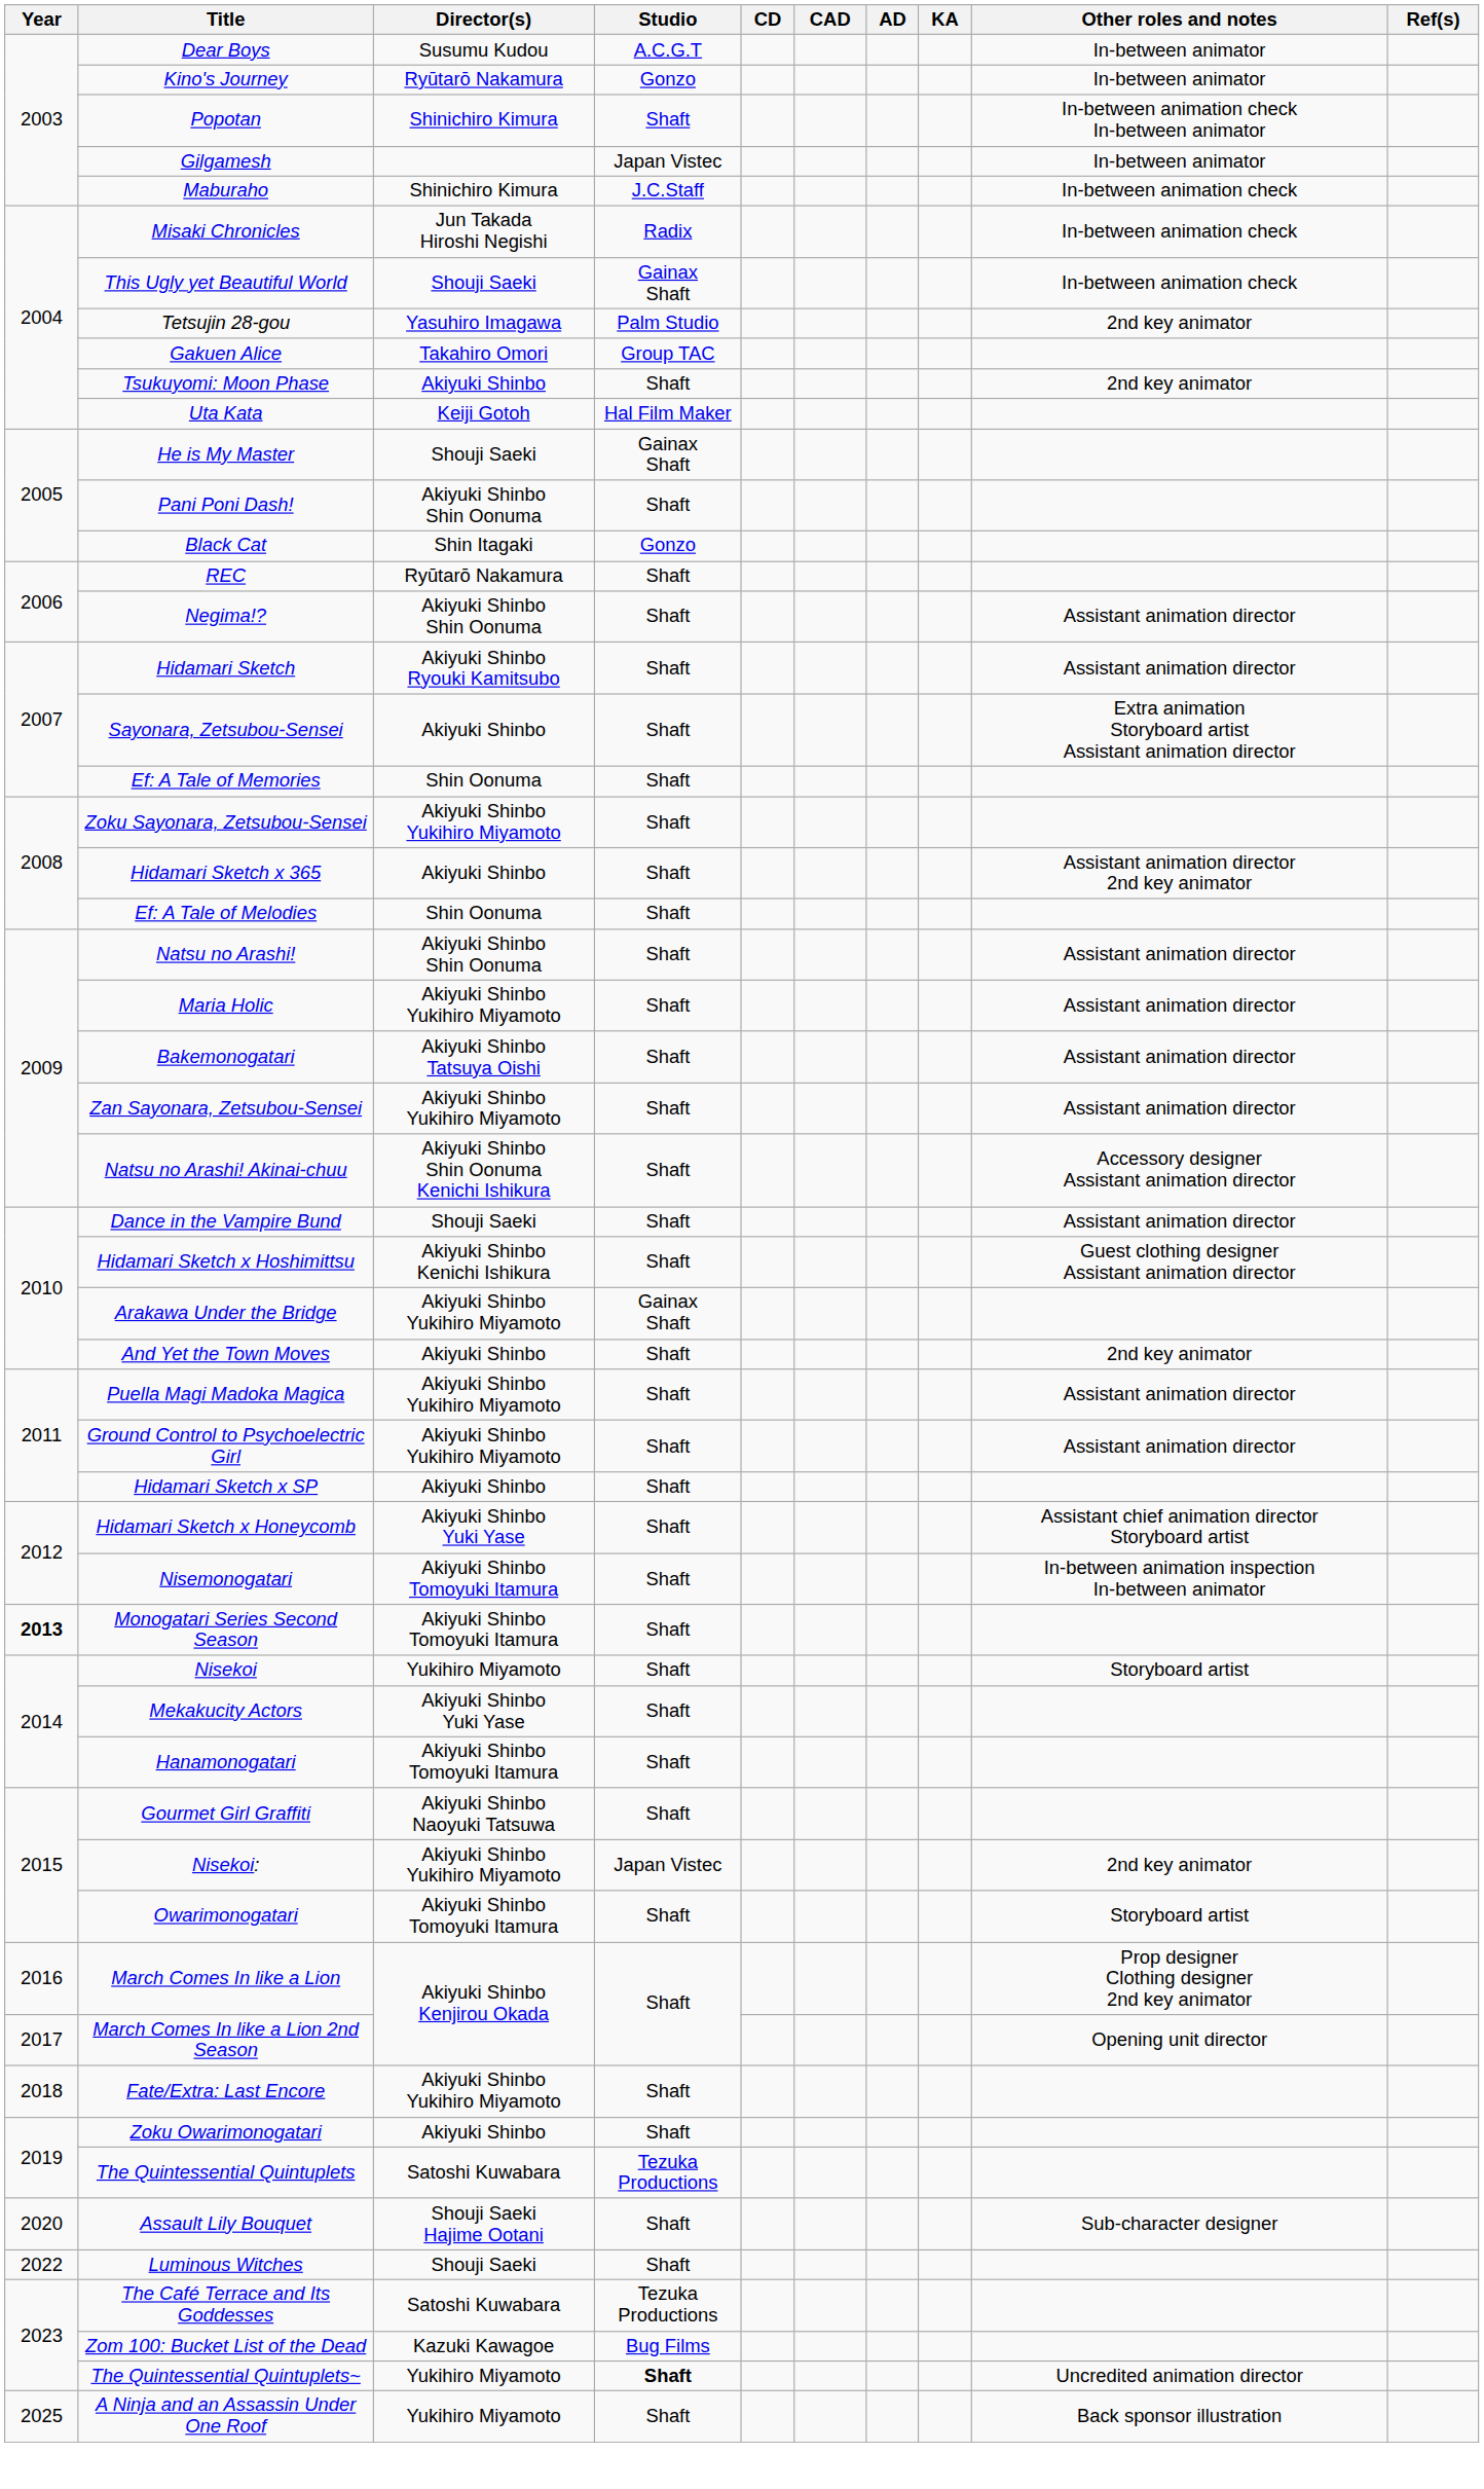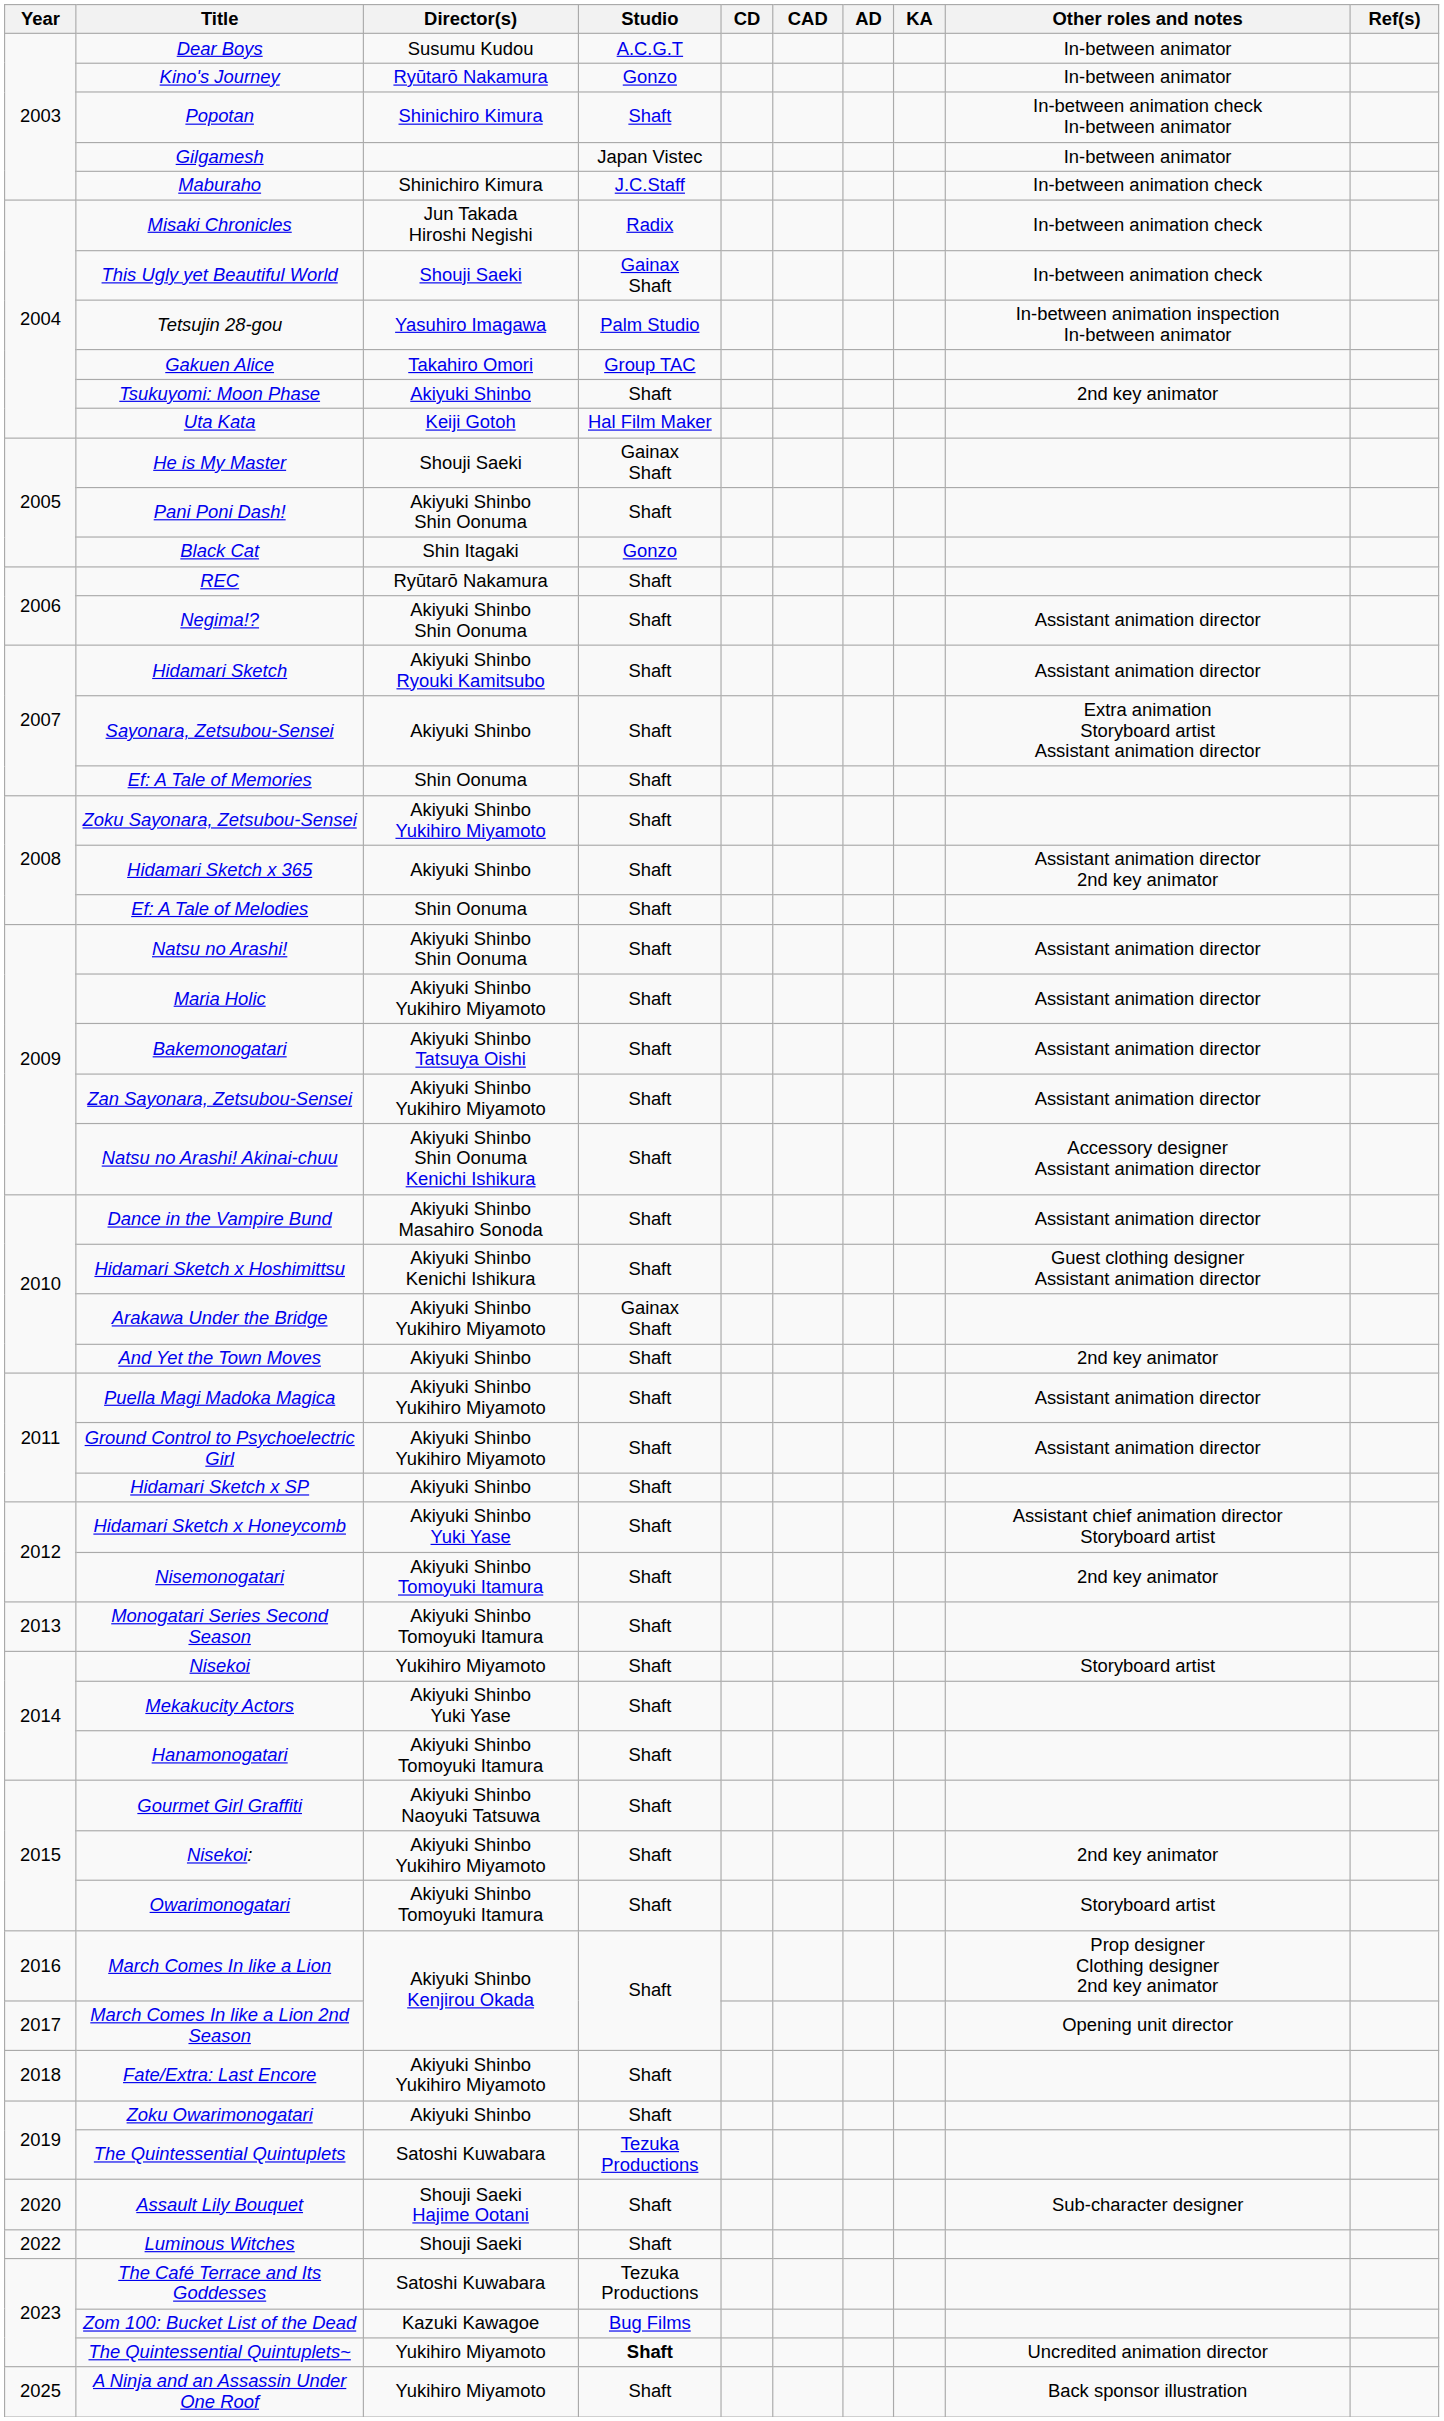Tetsujin 28-gou | Other roles and notes: 2nd key animator -> In-between animation inspection In-between animator
Dance in the Vampire Bund | Director(s): Shouji Saeki -> Akiyuki Shinbo Masahiro Sonoda
Nisemonogatari | Other roles and notes: In-between animation inspection In-between animator -> 2nd key animator
Monogatari Series Second Season | Year: bold -> normal
Nisekoi: | Studio: Japan Vistec -> Shaft
